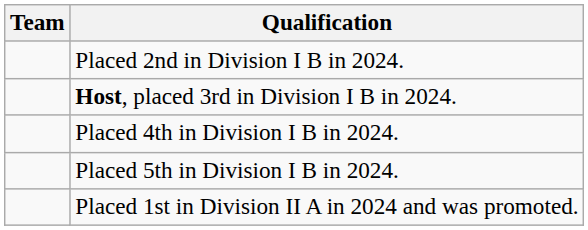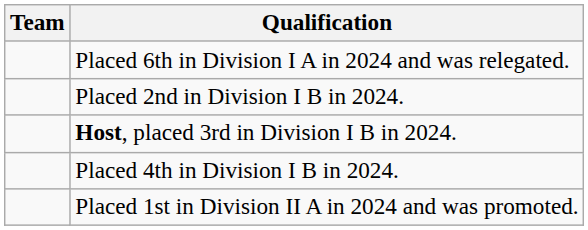+ row: Placed 6th in Division I A in 2024 and was relegated.
- row: Placed 5th in Division I B in 2024.
